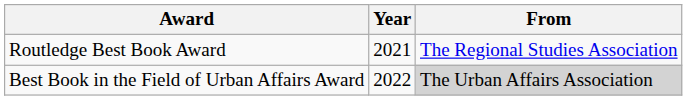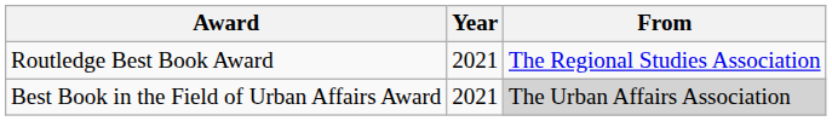Best Book in the Field of Urban Affairs Award | Year: 2022 -> 2021
